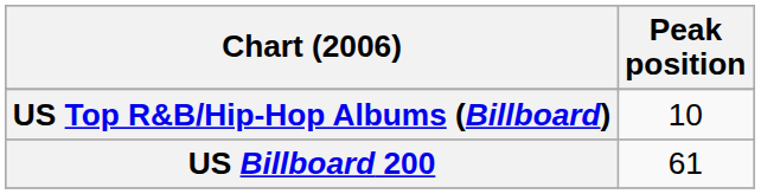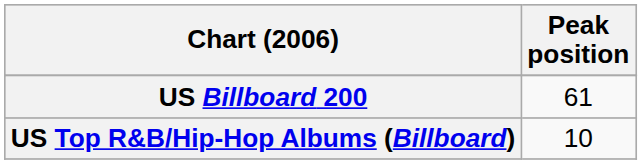rows swapped: US Billboard 200 <-> US Top R&B/Hip-Hop Albums (Billboard)
